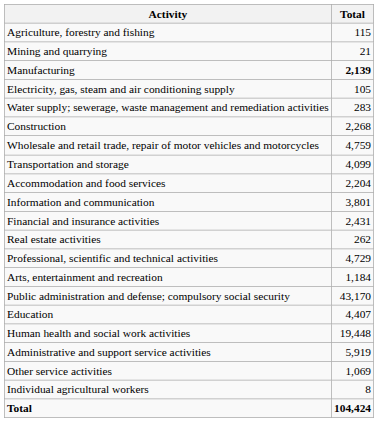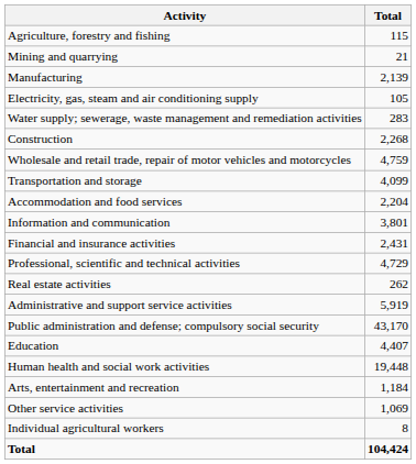Manufacturing | Total: bold -> normal
rows swapped: Real estate activities <-> Professional, scientific and technical activities
rows swapped: Administrative and support service activities <-> Arts, entertainment and recreation
